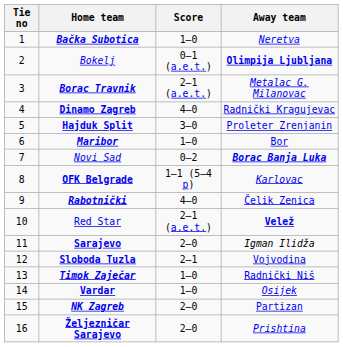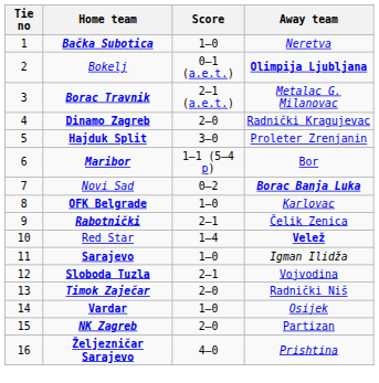Dinamo Zagreb | Score: 4–0 -> 2–0
Maribor | Score: 1–0 -> 1–1 (5–4 p)
OFK Belgrade | Score: 1–1 (5–4 p) -> 1–0
Rabotnički | Score: 4–0 -> 2–1
Red Star | Score: 2–1 (a.e.t.) -> 1–4
Sarajevo | Score: 2–0 -> 1–0
Timok Zaječar | Score: 1–0 -> 2–0
Željezničar Sarajevo | Score: 2–0 -> 4–0
